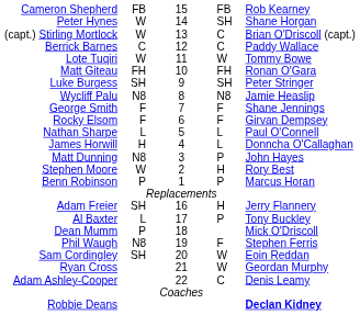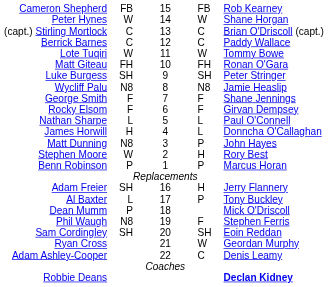Peter Hynes | column 4: SH -> W
(capt.) Stirling Mortlock | column 2: W -> C
Sam Cordingley | column 4: W -> SH
